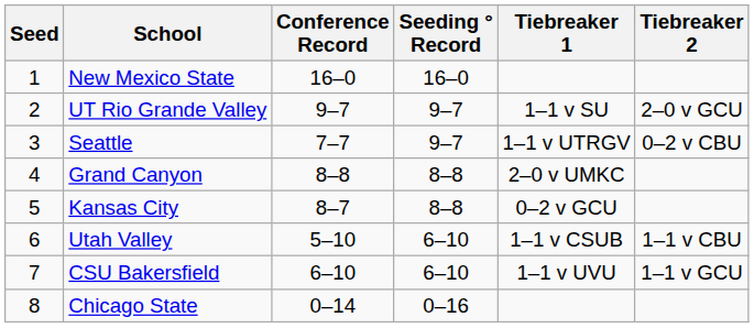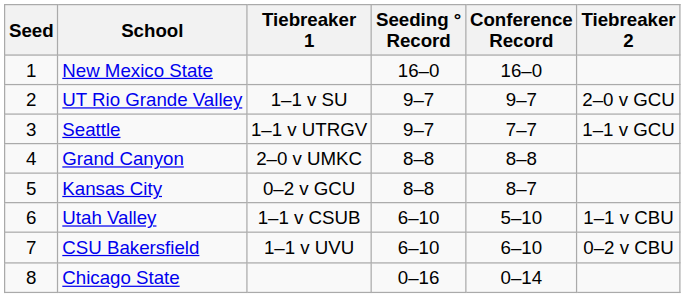columns swapped: Conference Record <-> Tiebreaker 1
Seattle | Tiebreaker 2: 0–2 v CBU -> 1–1 v GCU
CSU Bakersfield | Tiebreaker 2: 1–1 v GCU -> 0–2 v CBU
